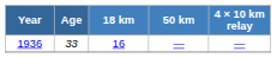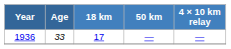1936 | 18 km: 16 -> 17
